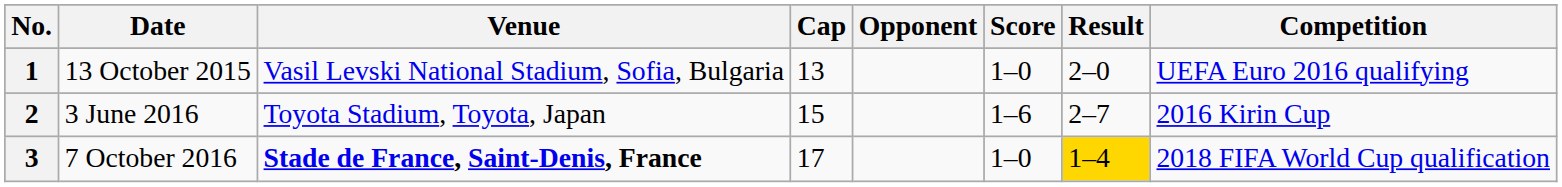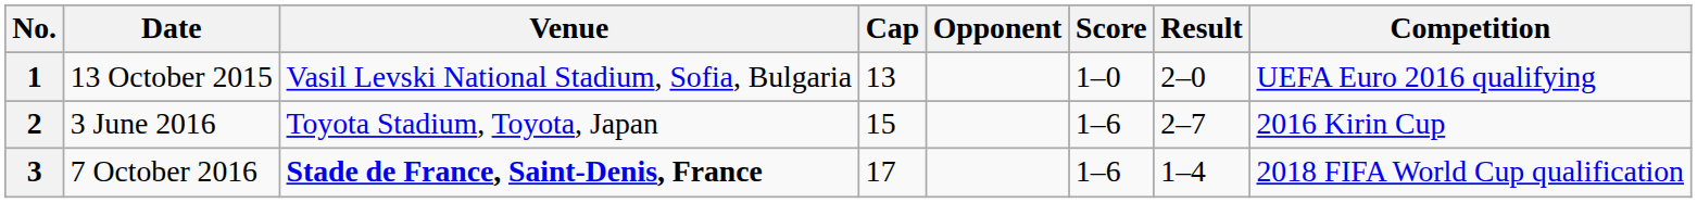3 | Score: 1–0 -> 1–6
3 | Result: gold background -> no background
